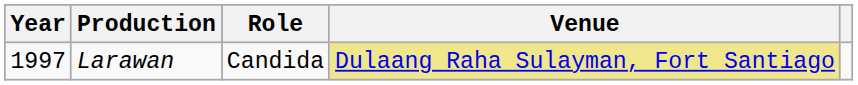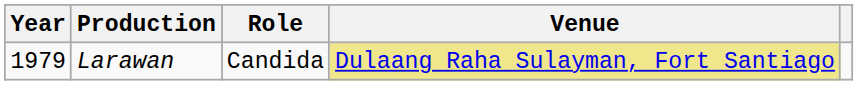Larawan | Year: 1997 -> 1979
